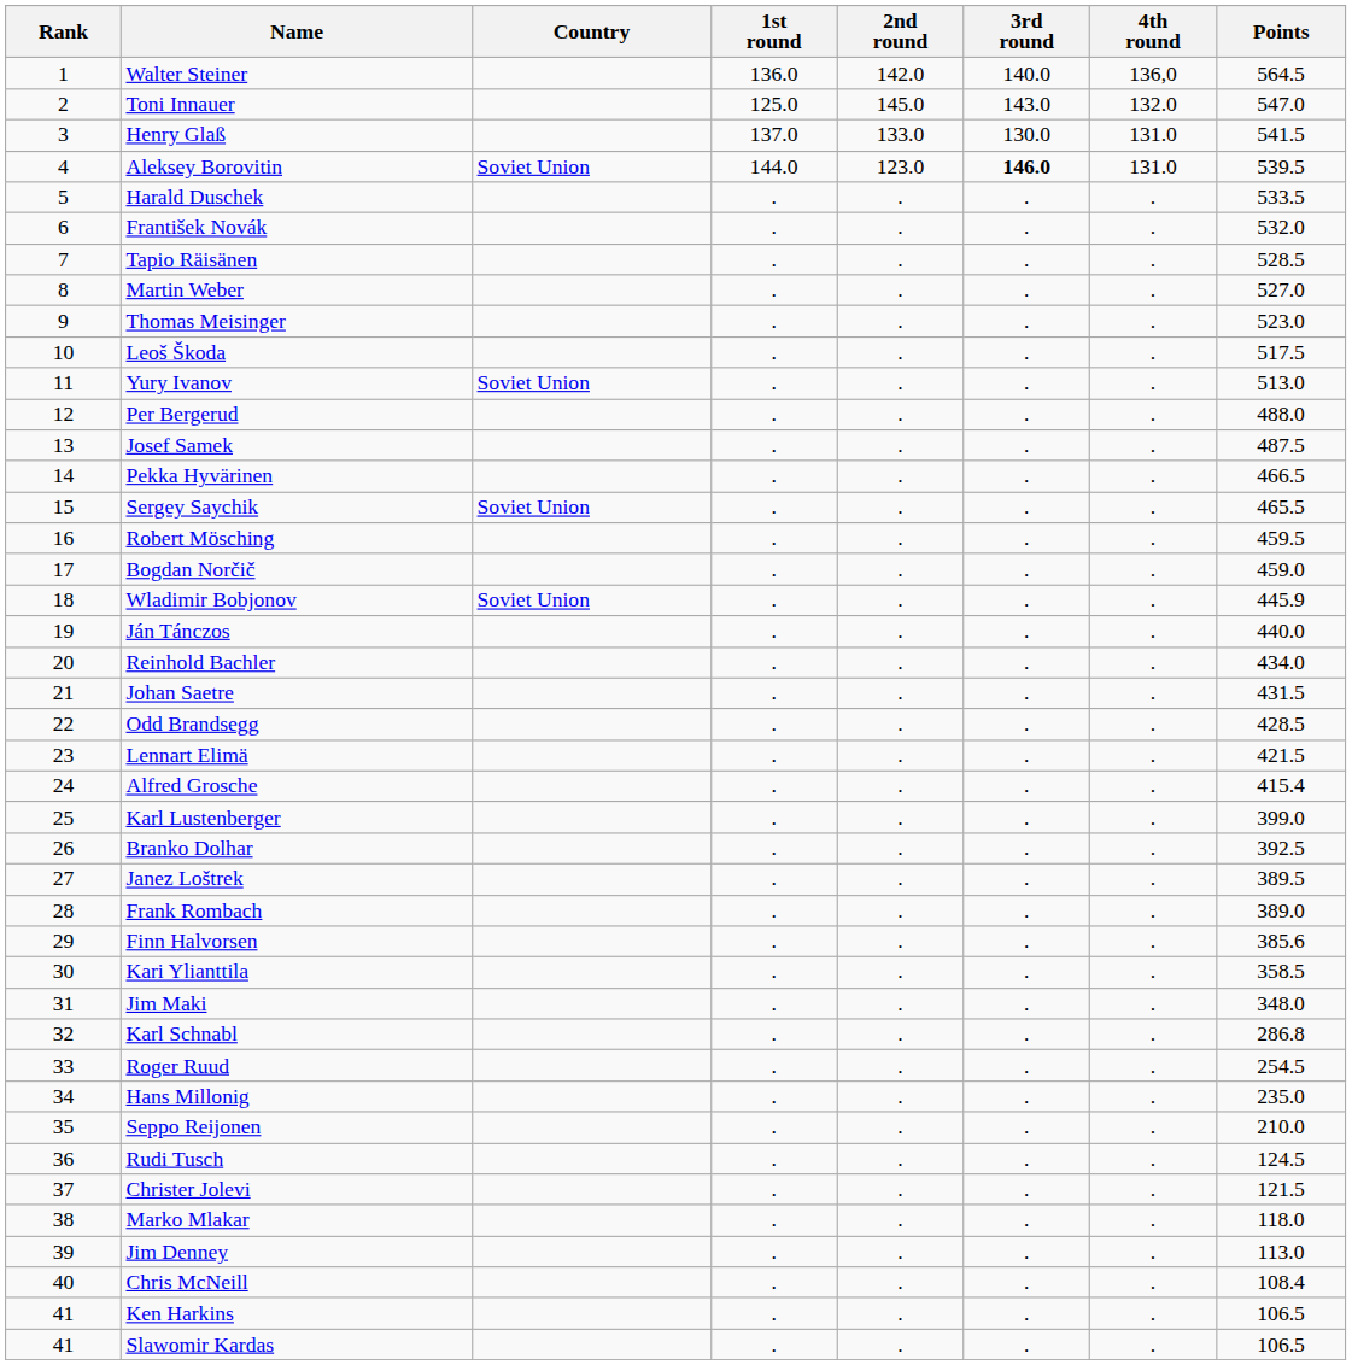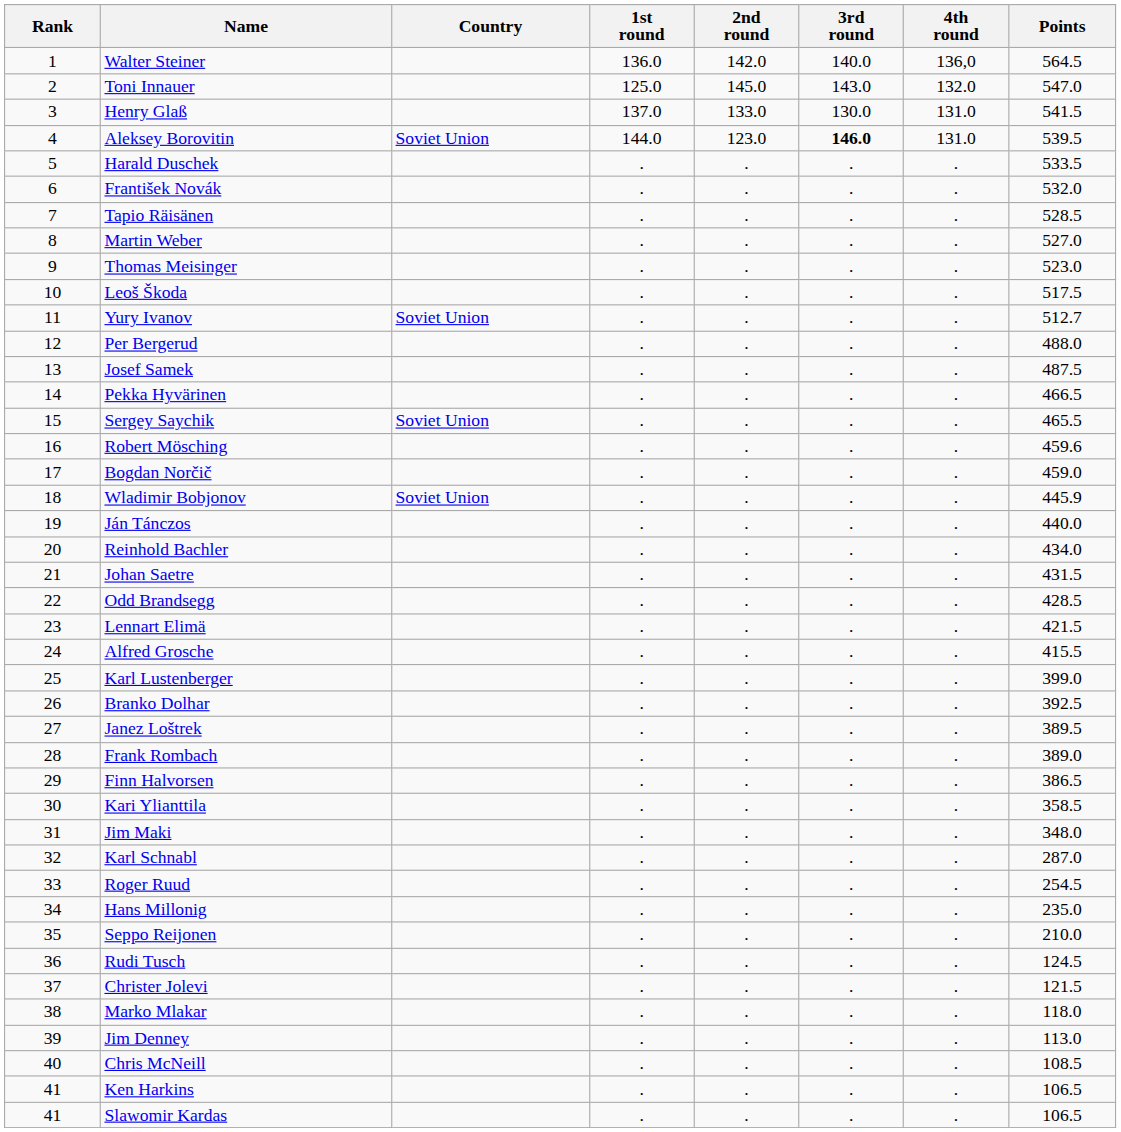Yury Ivanov | Points: 513.0 -> 512.7
Robert Mösching | Points: 459.5 -> 459.6
Alfred Grosche | Points: 415.4 -> 415.5
Finn Halvorsen | Points: 385.6 -> 386.5
Karl Schnabl | Points: 286.8 -> 287.0
Chris McNeill | Points: 108.4 -> 108.5
